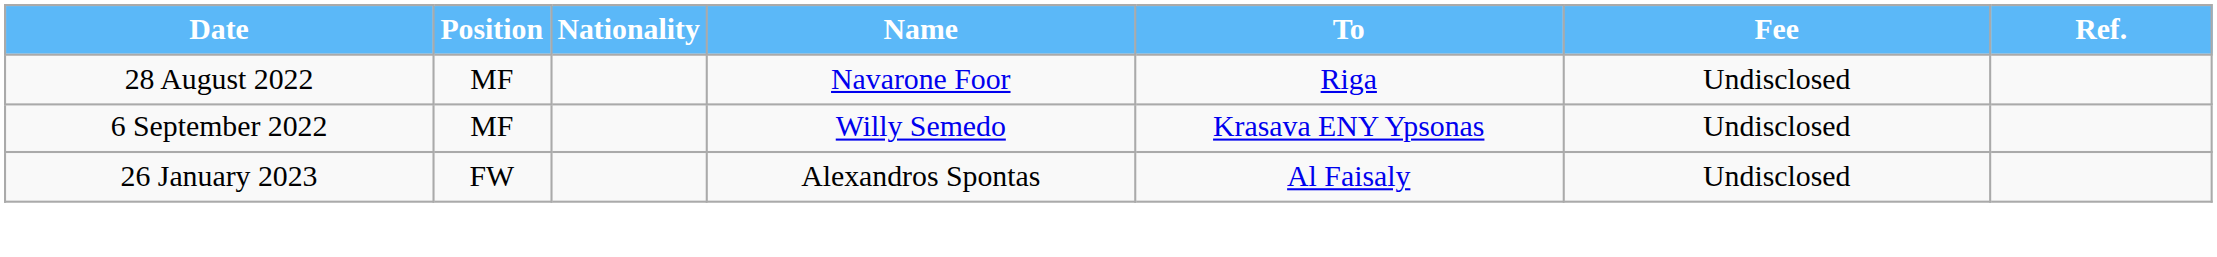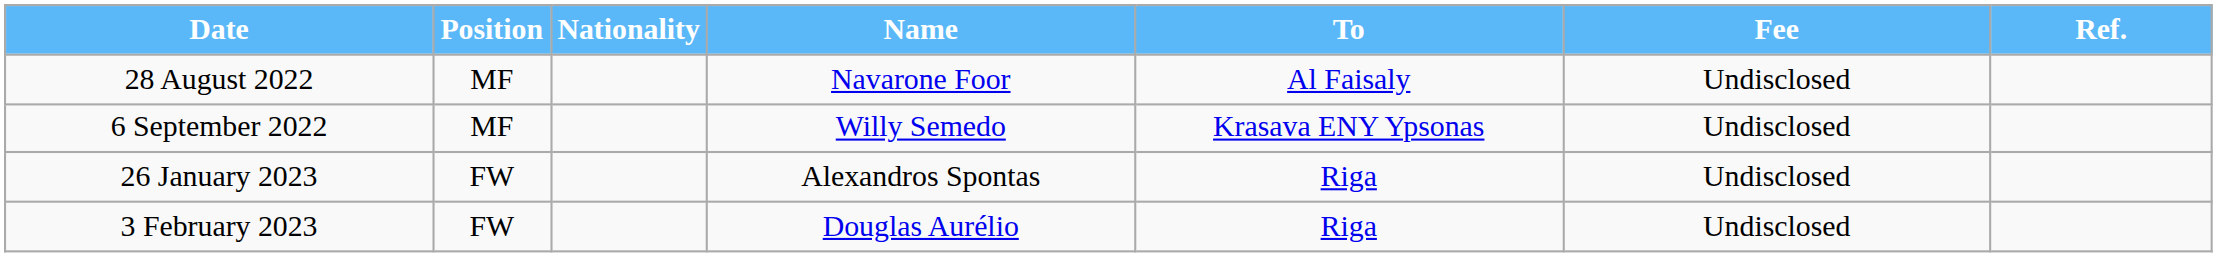28 August 2022 | To: Riga -> Al Faisaly
26 January 2023 | To: Al Faisaly -> Riga
+ row: 3 February 2023 | FW | Douglas Aurélio | Riga | Undisclosed
